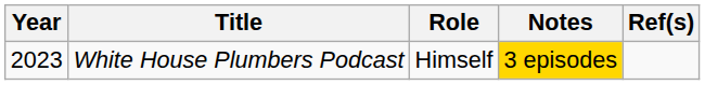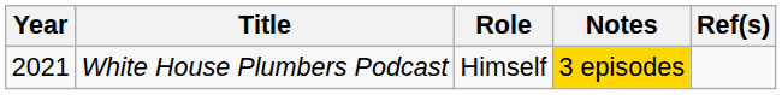White House Plumbers Podcast | Year: 2023 -> 2021
